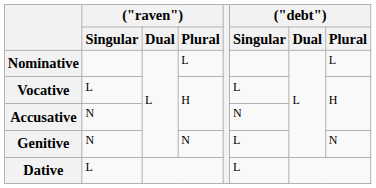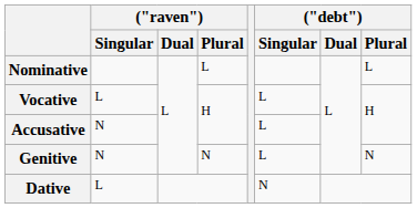Accusative | ("debt") / Singular: N -> L
Dative | ("debt") / Singular: L -> N
